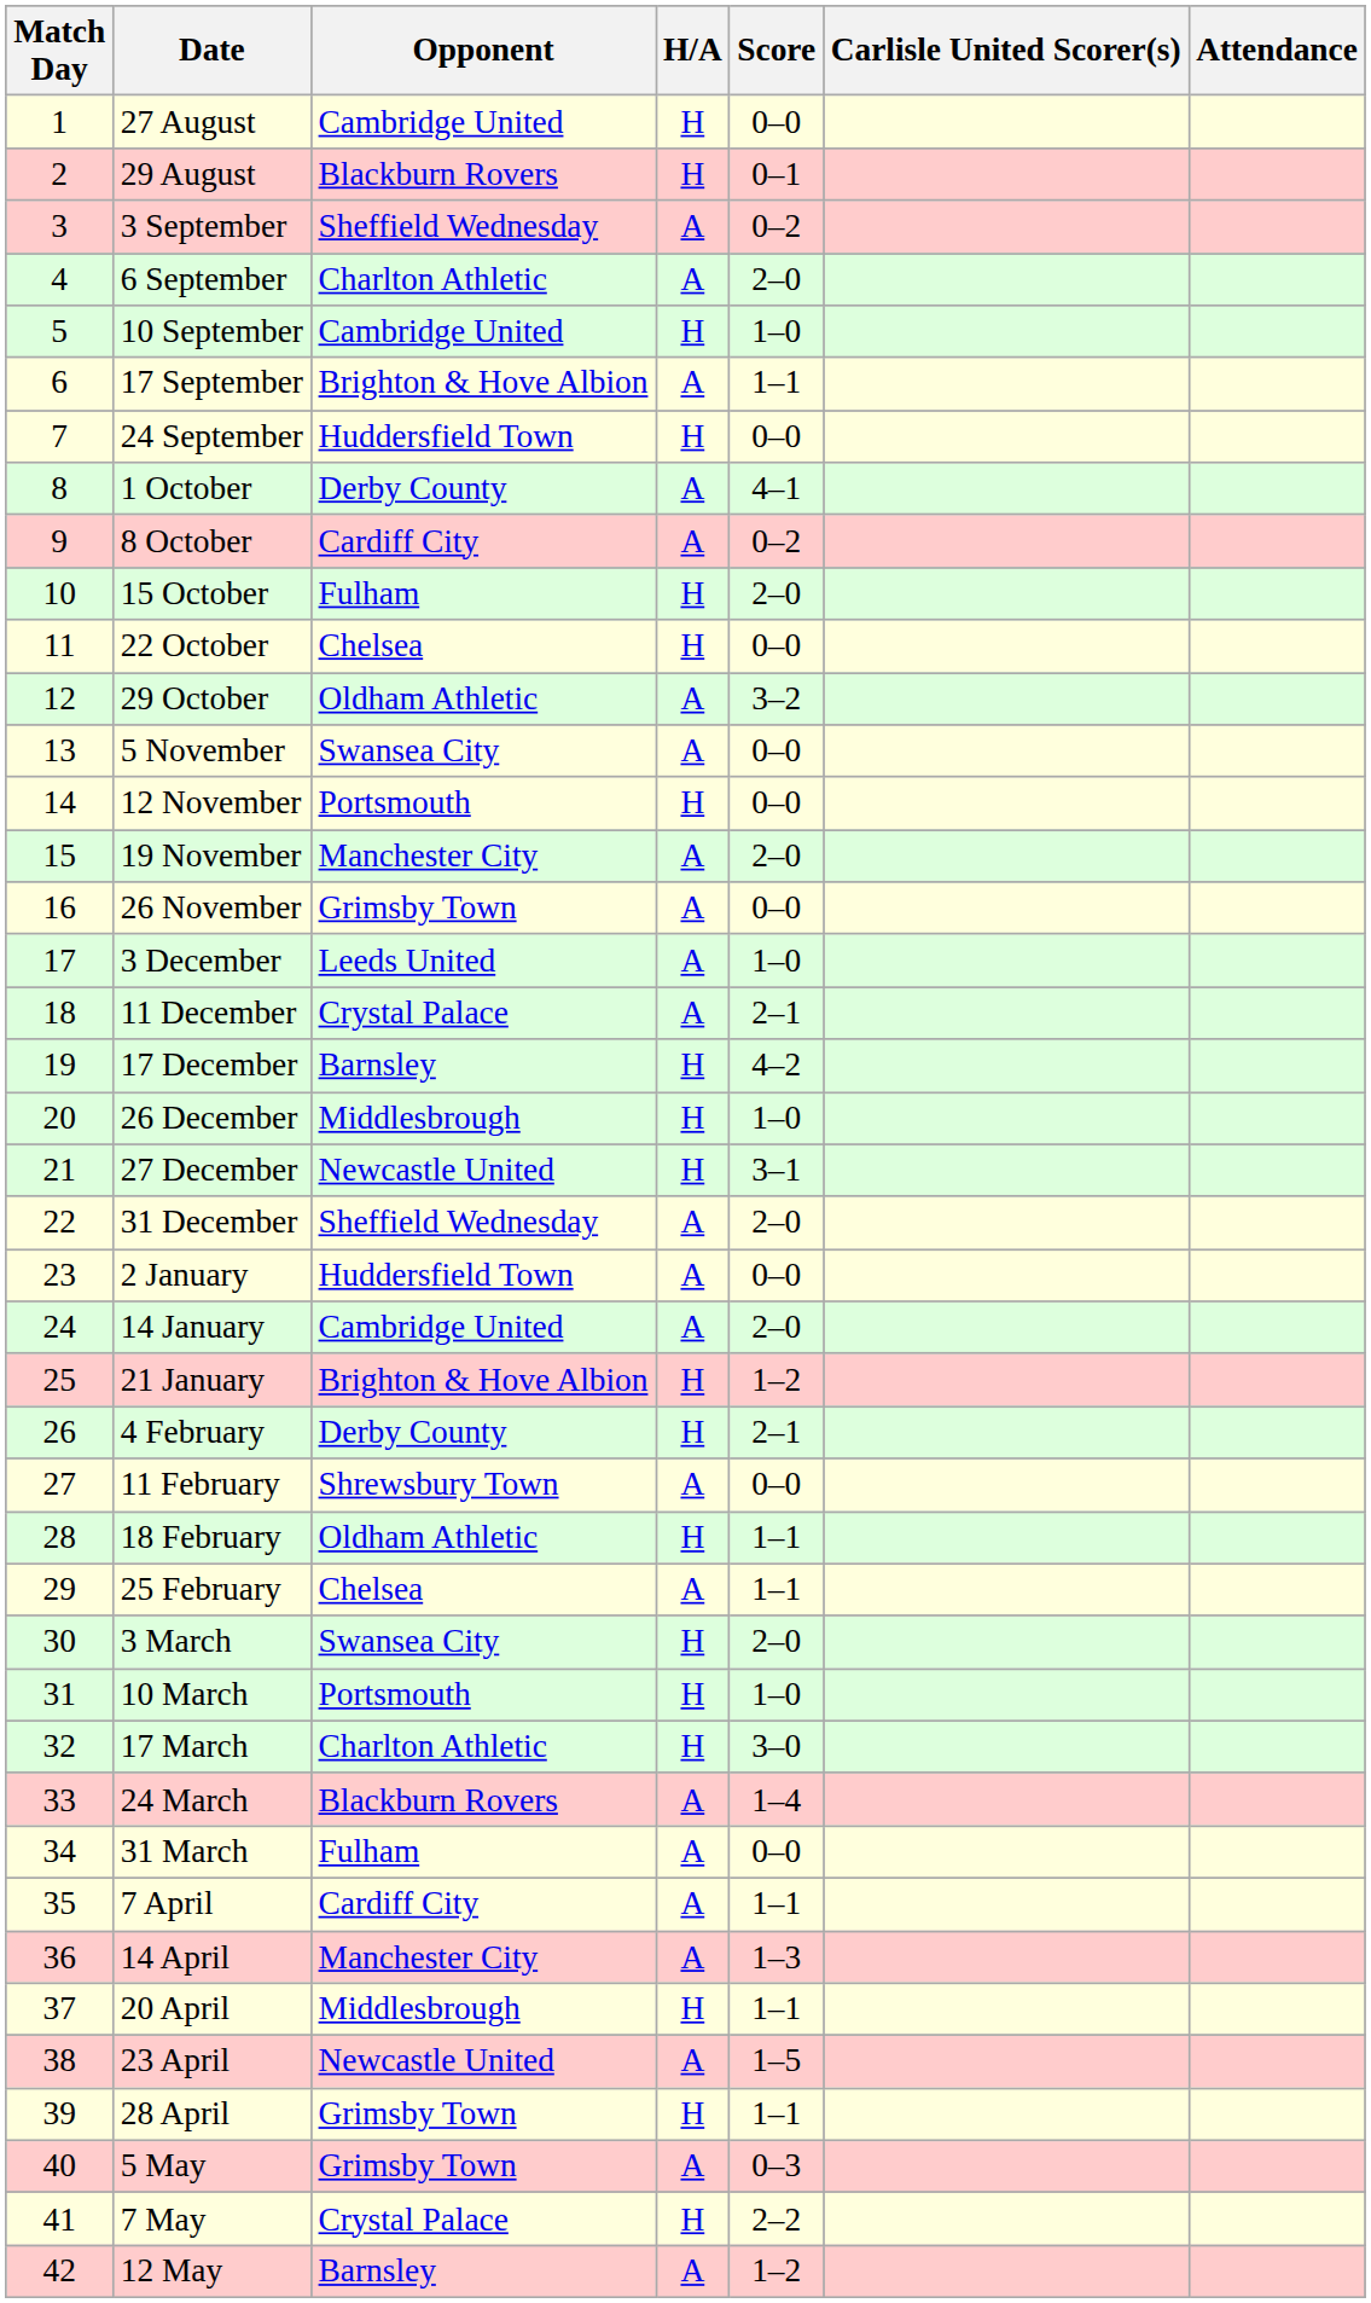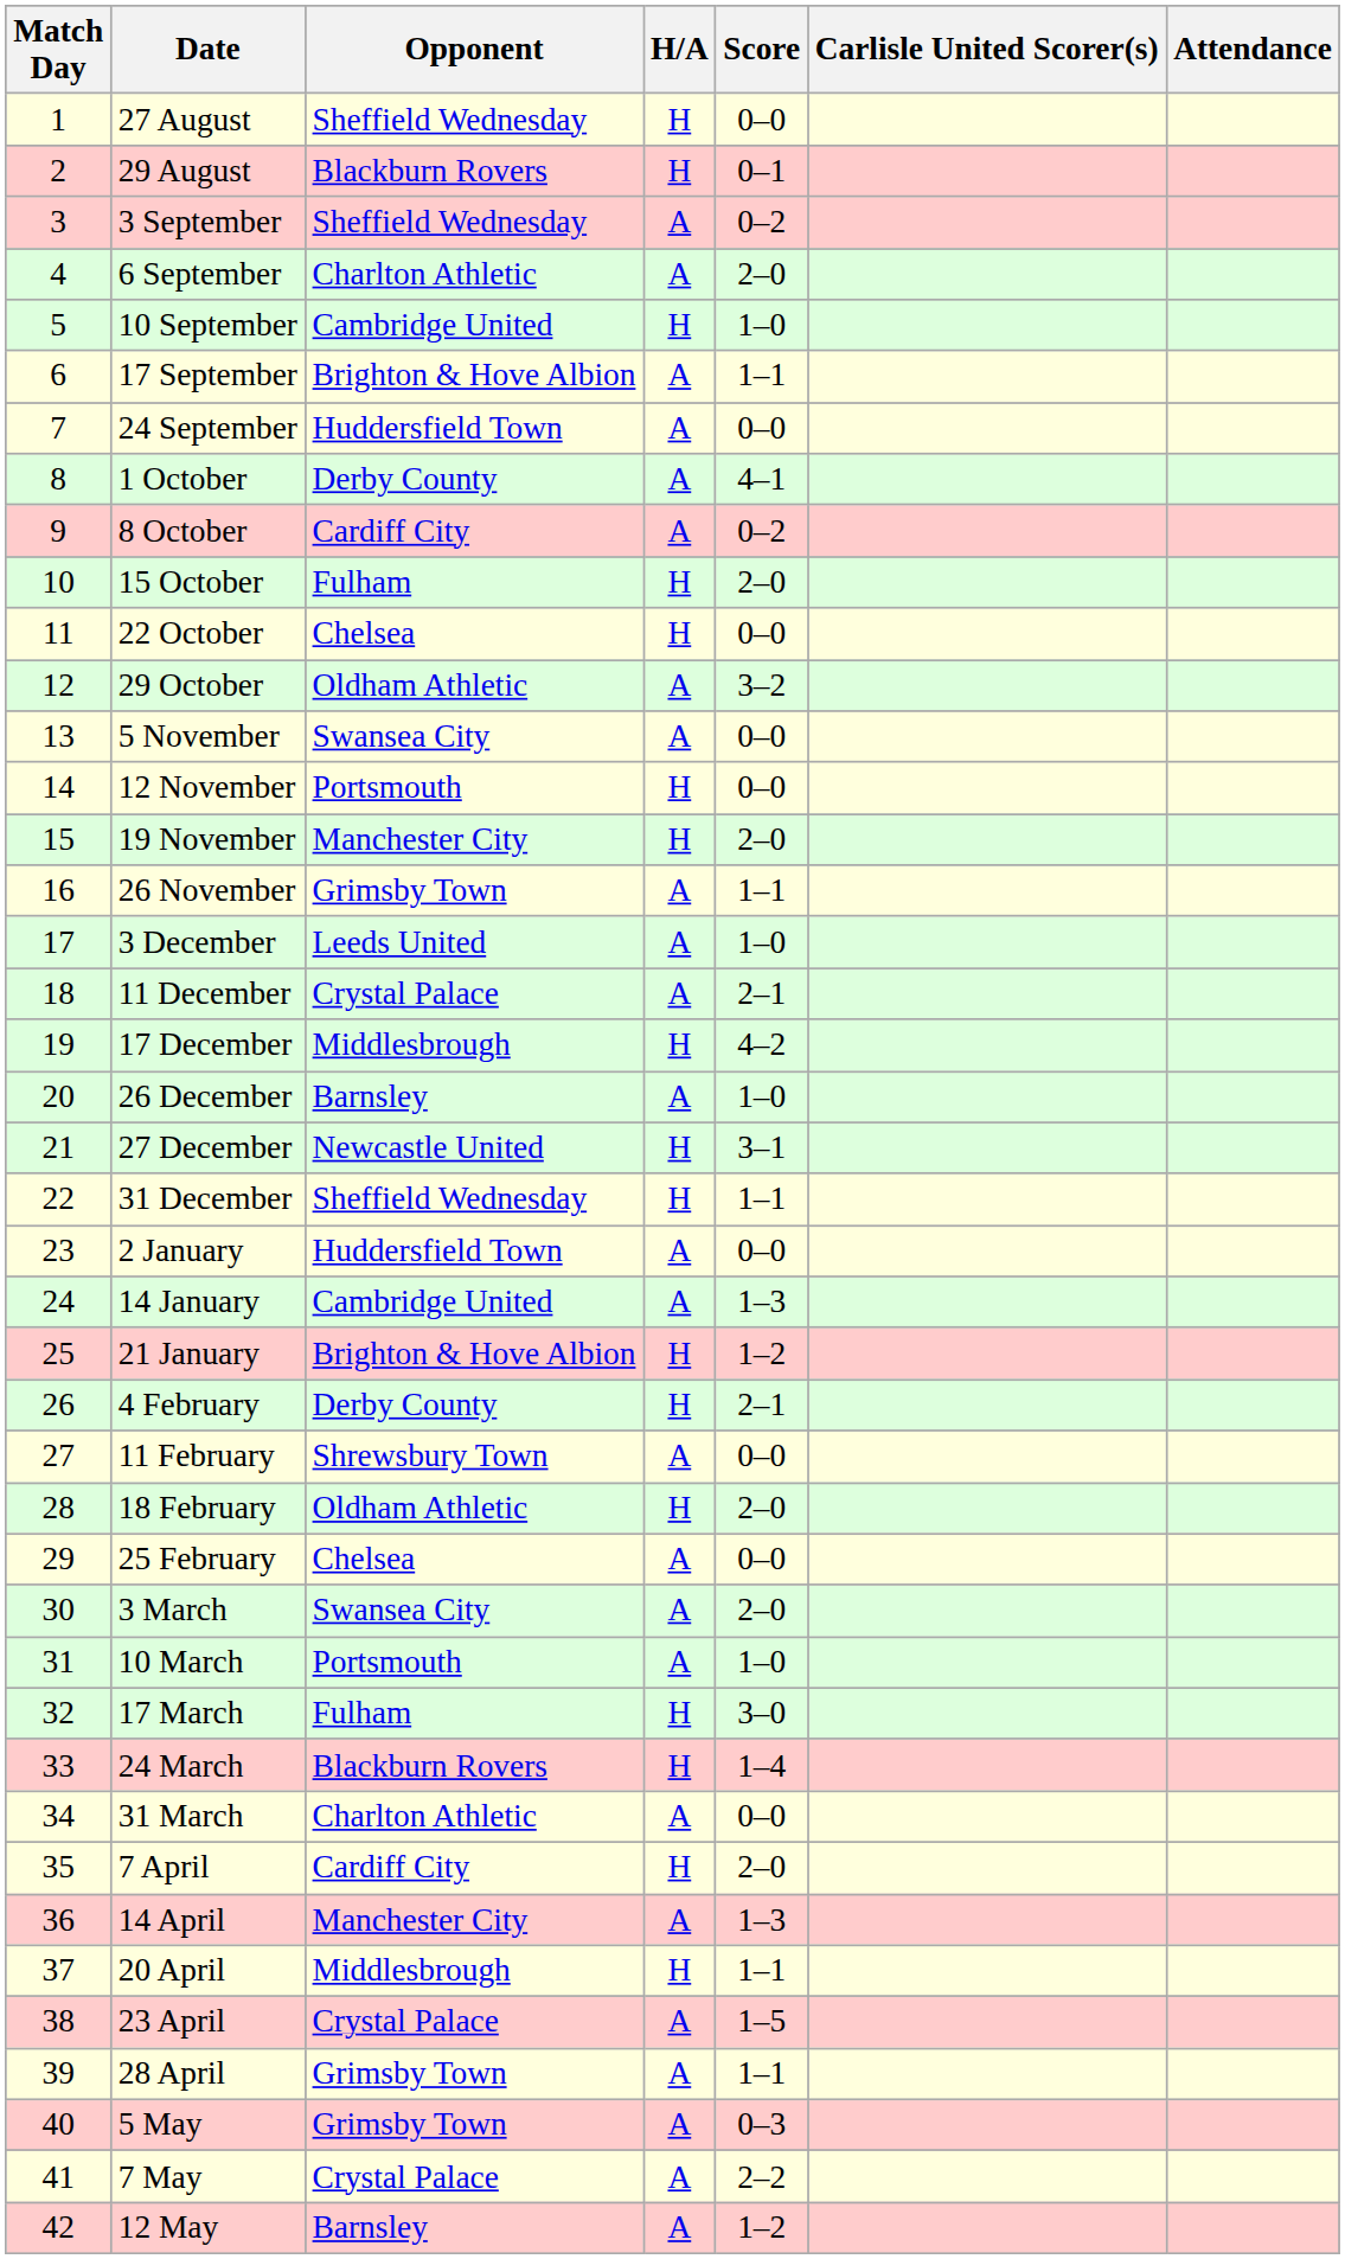27 August | Opponent: Cambridge United -> Sheffield Wednesday
24 September | H/A: H -> A
19 November | H/A: A -> H
26 November | Score: 0–0 -> 1–1
17 December | Opponent: Barnsley -> Middlesbrough
26 December | Opponent: Middlesbrough -> Barnsley
26 December | H/A: H -> A
31 December | H/A: A -> H
31 December | Score: 2–0 -> 1–1
14 January | Score: 2–0 -> 1–3
18 February | Score: 1–1 -> 2–0
25 February | Score: 1–1 -> 0–0
3 March | H/A: H -> A
10 March | H/A: H -> A
17 March | Opponent: Charlton Athletic -> Fulham
24 March | H/A: A -> H
31 March | Opponent: Fulham -> Charlton Athletic
7 April | H/A: A -> H
7 April | Score: 1–1 -> 2–0
23 April | Opponent: Newcastle United -> Crystal Palace
28 April | H/A: H -> A
7 May | H/A: H -> A
